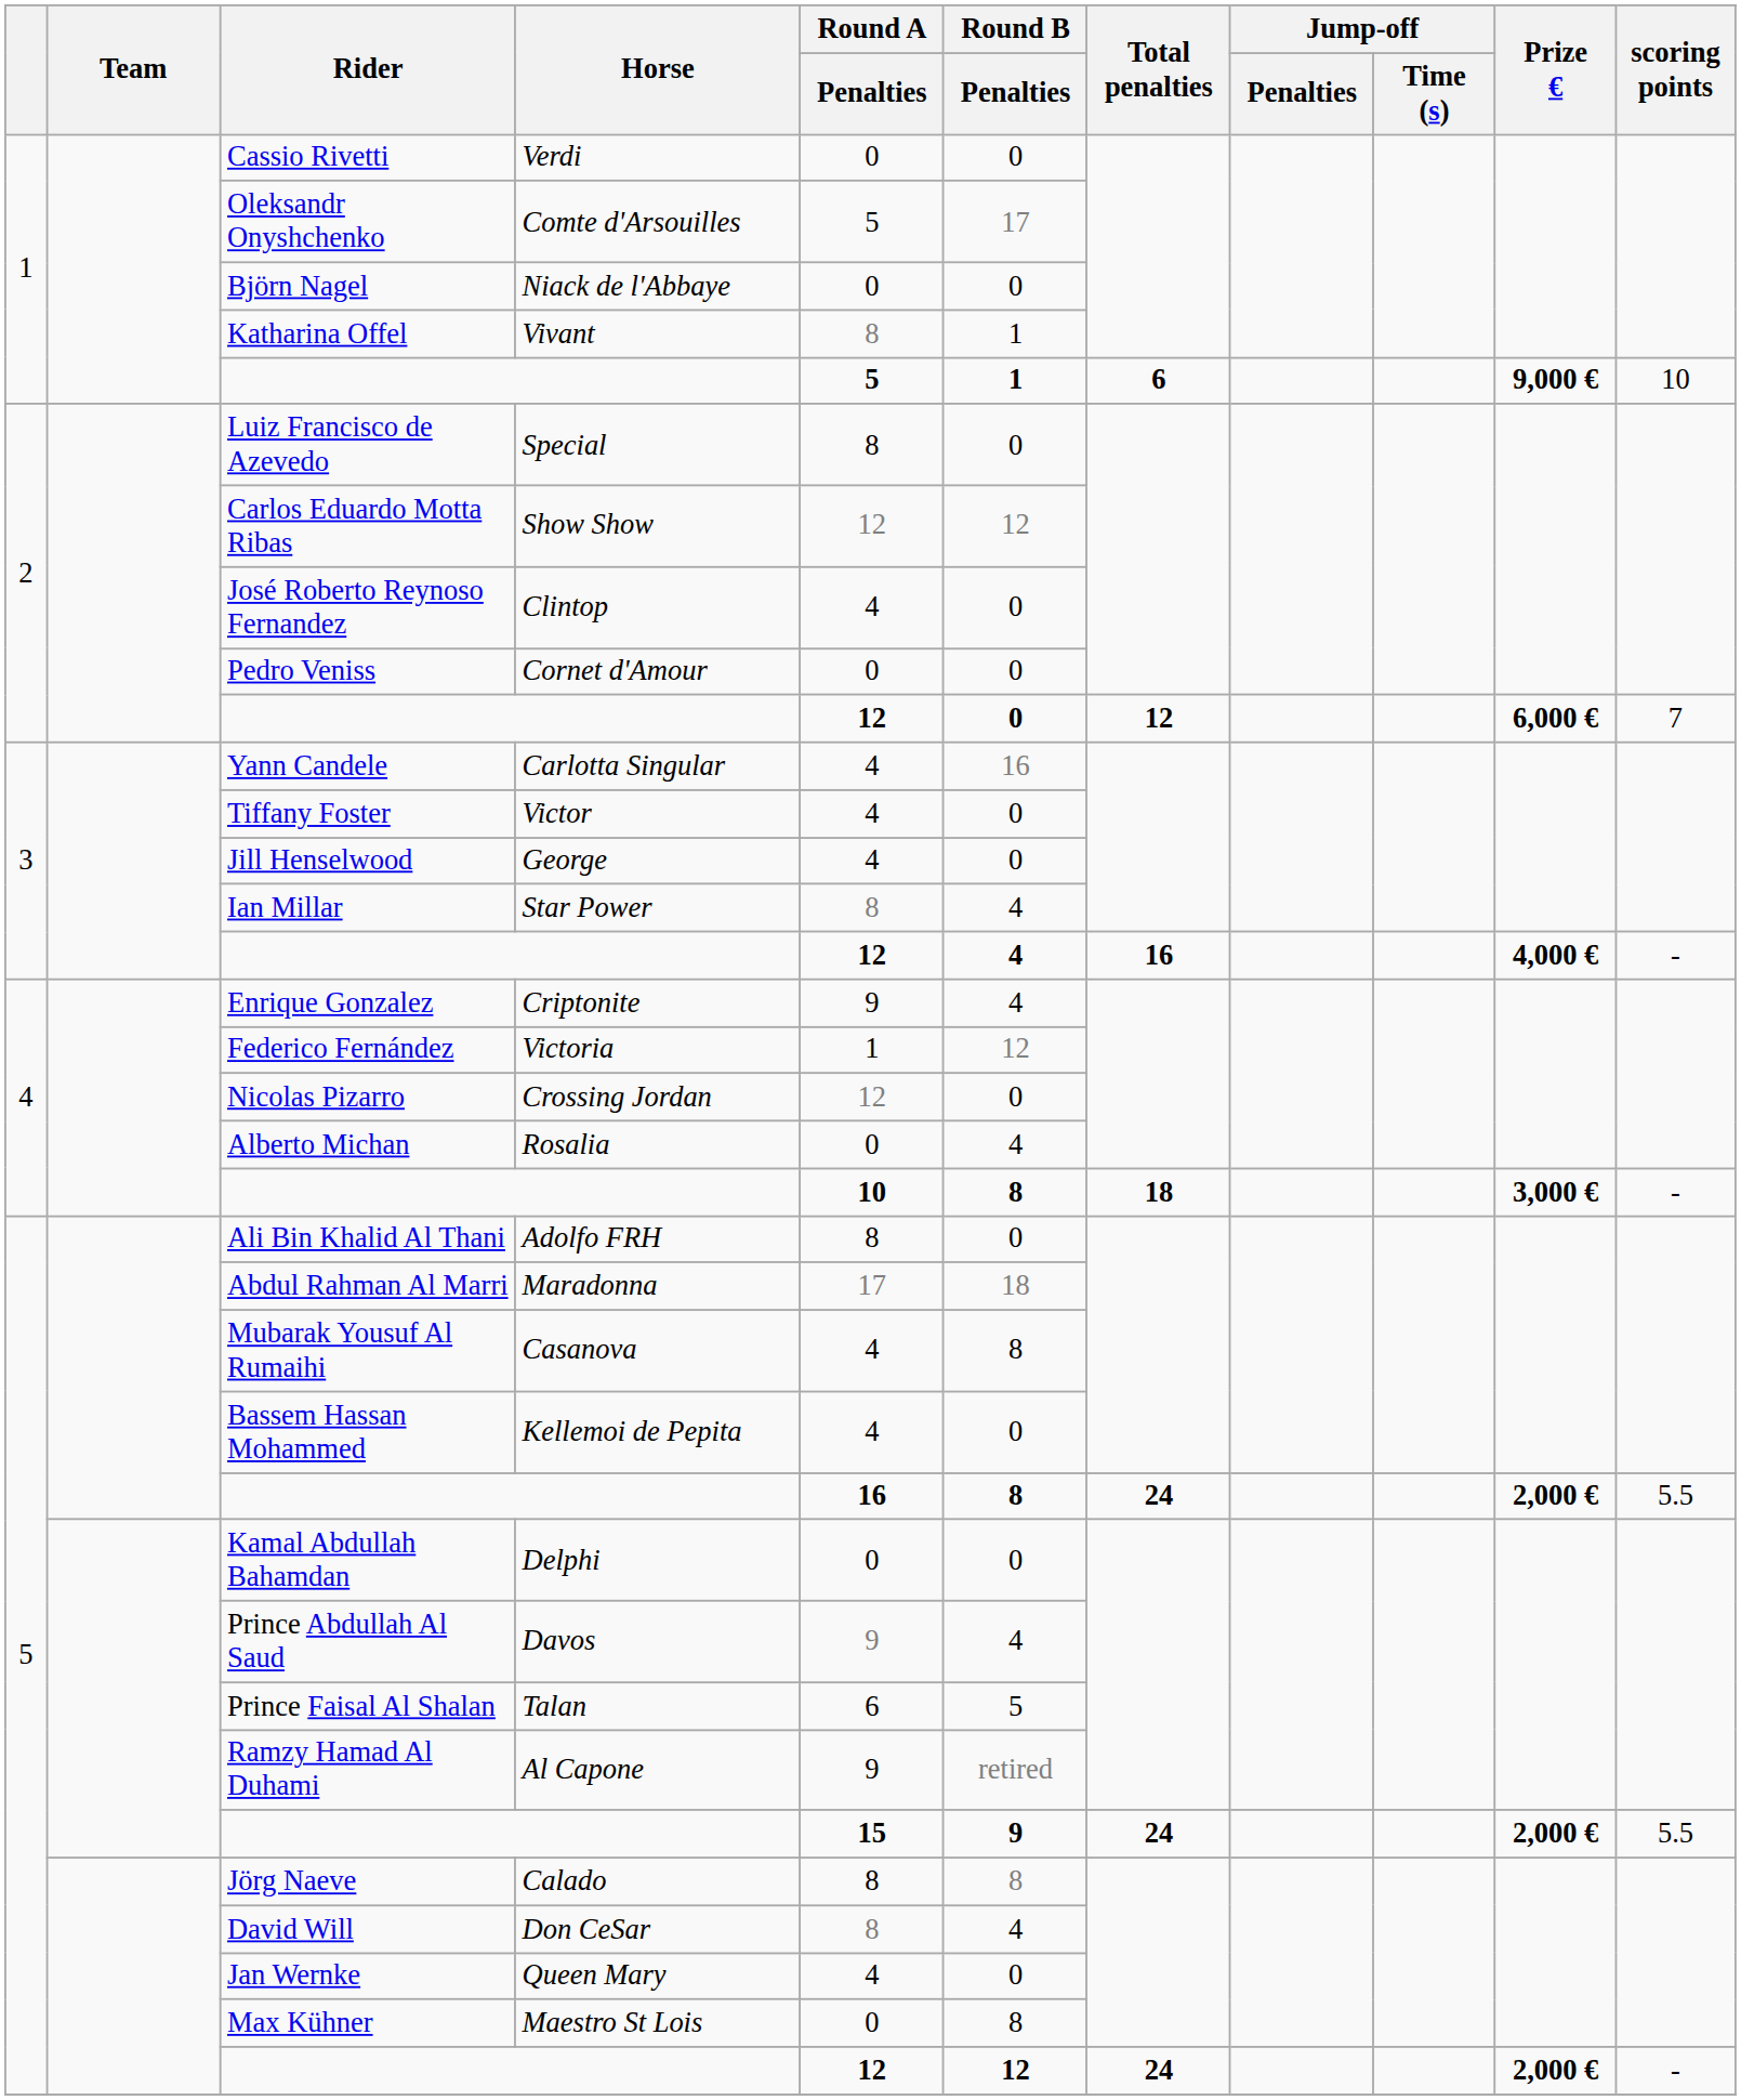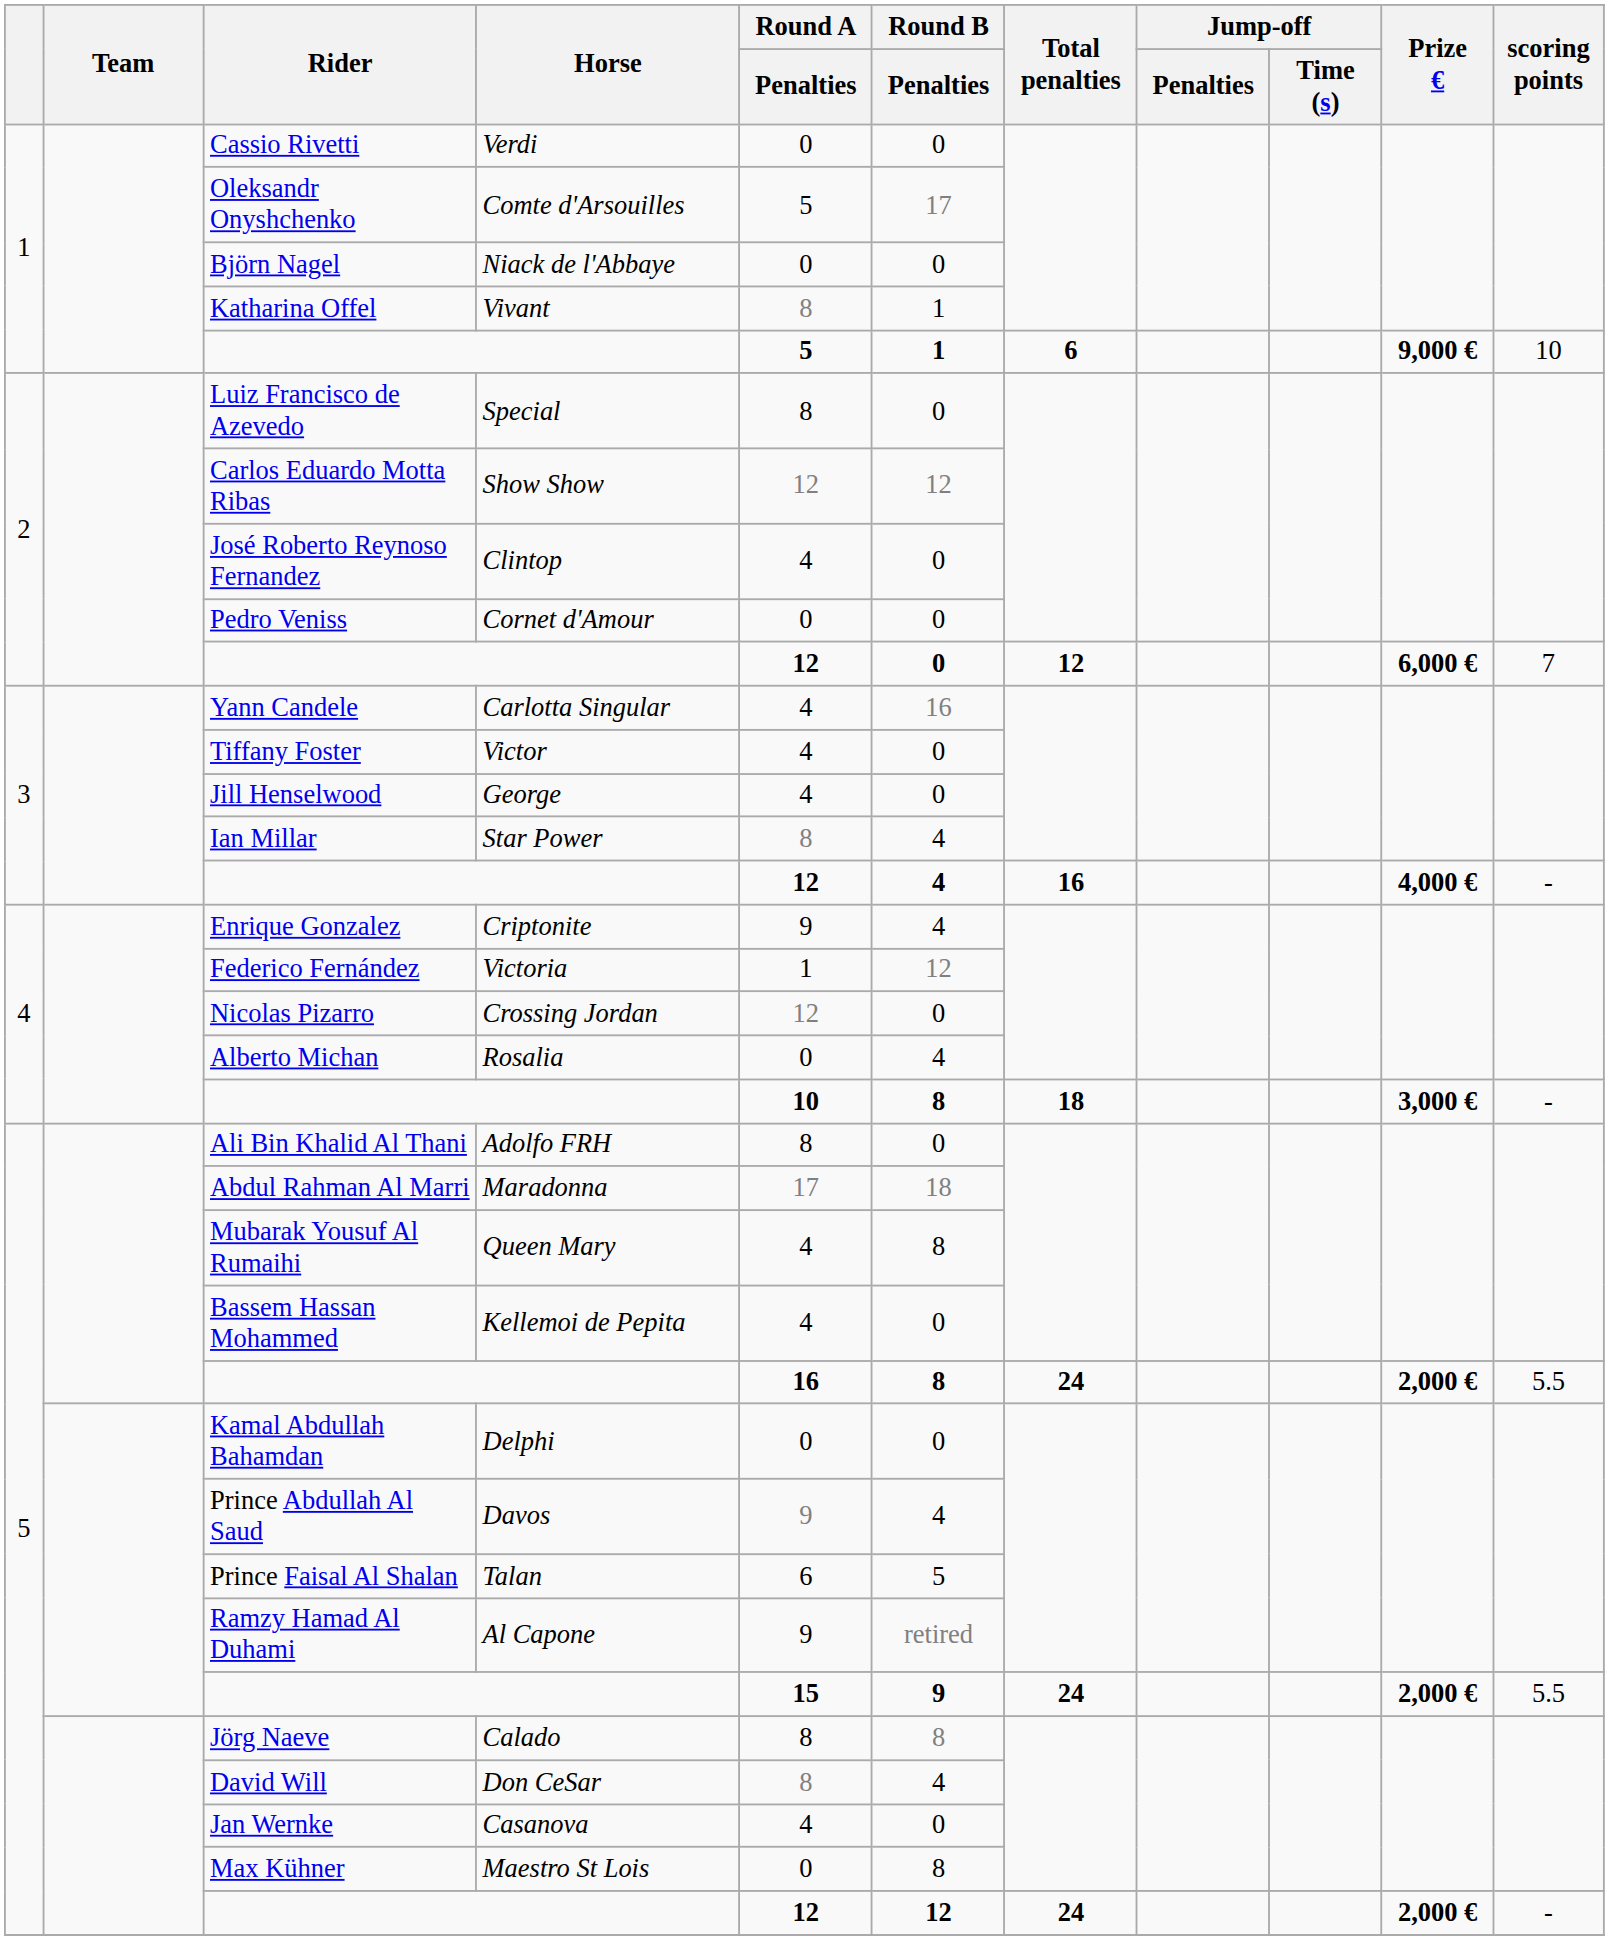Mubarak Yousuf Al Rumaihi | Horse: Casanova -> Queen Mary
Jan Wernke | Horse: Queen Mary -> Casanova
